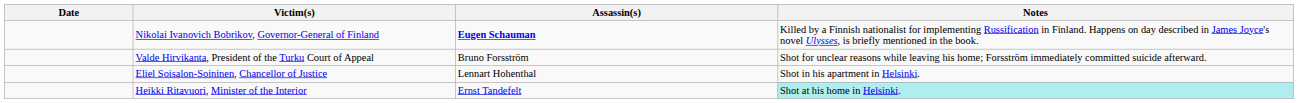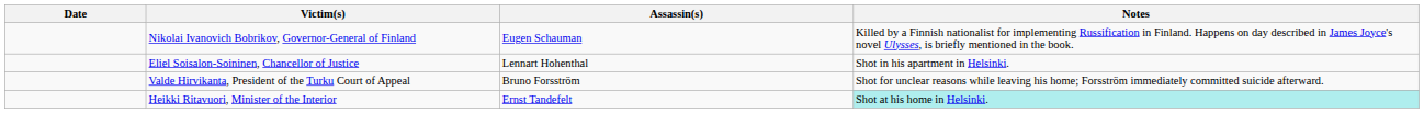Nikolai Ivanovich Bobrikov, Governor-General of Finland | Assassin(s): bold -> normal
rows swapped: Eliel Soisalon-Soininen, Chancellor of Justice <-> Valde Hirvikanta, President of the Turku Court of Appeal
